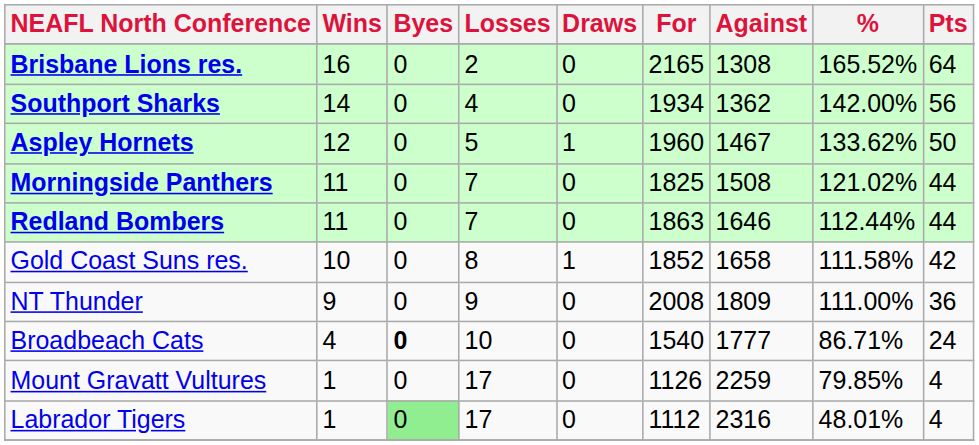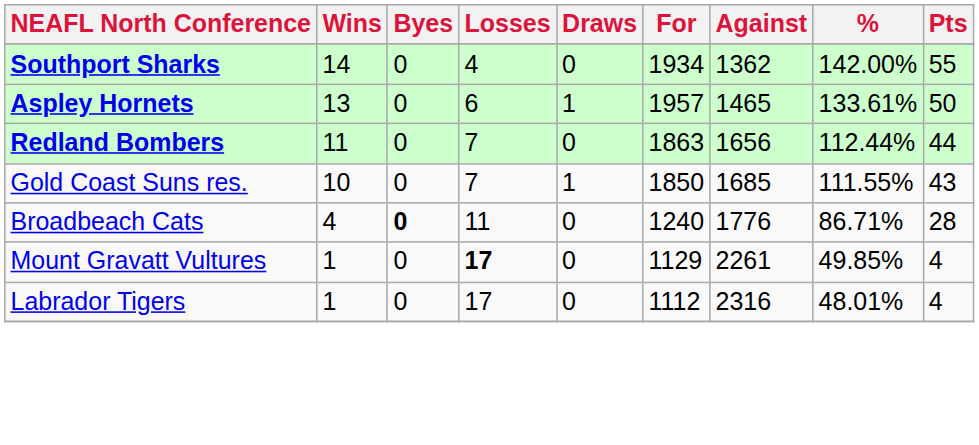- row: Brisbane Lions res. | 16 | 0 | 2 | 0 | 2165 | 1308 | 165.52% | 64
Southport Sharks | Pts: 56 -> 55
Aspley Hornets | Wins: 12 -> 13
Aspley Hornets | Losses: 5 -> 6
Aspley Hornets | For: 1960 -> 1957
Aspley Hornets | Against: 1467 -> 1465
Aspley Hornets | %: 133.62% -> 133.61%
- row: Morningside Panthers | 11 | 0 | 7 | 0 | 1825 | 1508 | 121.02% | 44
Redland Bombers | Against: 1646 -> 1656
Gold Coast Suns res. | Losses: 8 -> 7
Gold Coast Suns res. | For: 1852 -> 1850
Gold Coast Suns res. | Against: 1658 -> 1685
Gold Coast Suns res. | %: 111.58% -> 111.55%
Gold Coast Suns res. | Pts: 42 -> 43
- row: NT Thunder | 9 | 0 | 9 | 0 | 2008 | 1809 | 111.00% | 36
Broadbeach Cats | Losses: 10 -> 11
Broadbeach Cats | For: 1540 -> 1240
Broadbeach Cats | Against: 1777 -> 1776
Broadbeach Cats | Pts: 24 -> 28
Mount Gravatt Vultures | Losses: normal -> bold
Mount Gravatt Vultures | For: 1126 -> 1129
Mount Gravatt Vultures | Against: 2259 -> 2261
Mount Gravatt Vultures | %: 79.85% -> 49.85%
Labrador Tigers | Byes: lightgreen background -> no background
